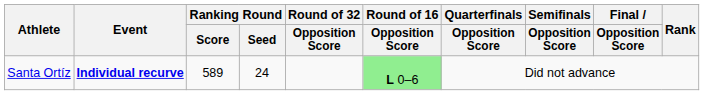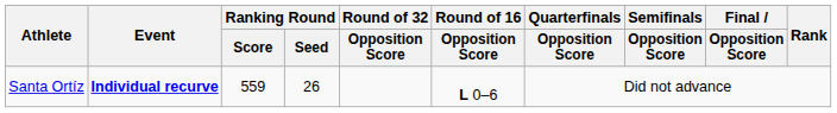Santa Ortíz | Ranking Round / Score: 589 -> 559
Santa Ortíz | Ranking Round / Seed: 24 -> 26
Santa Ortíz | Round of 16 / Opposition Score: lightgreen background -> no background
